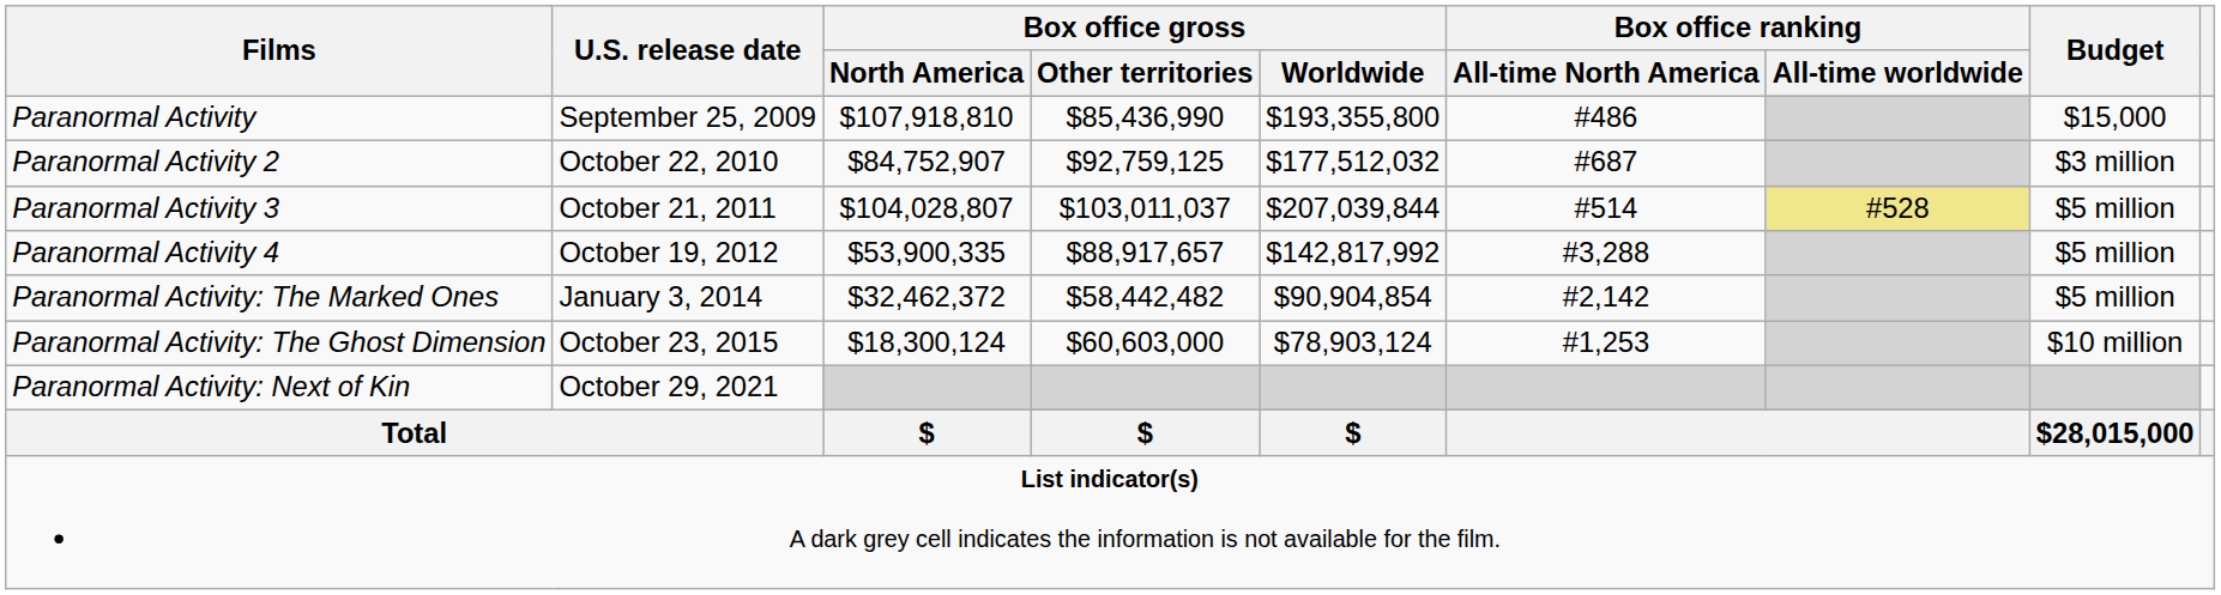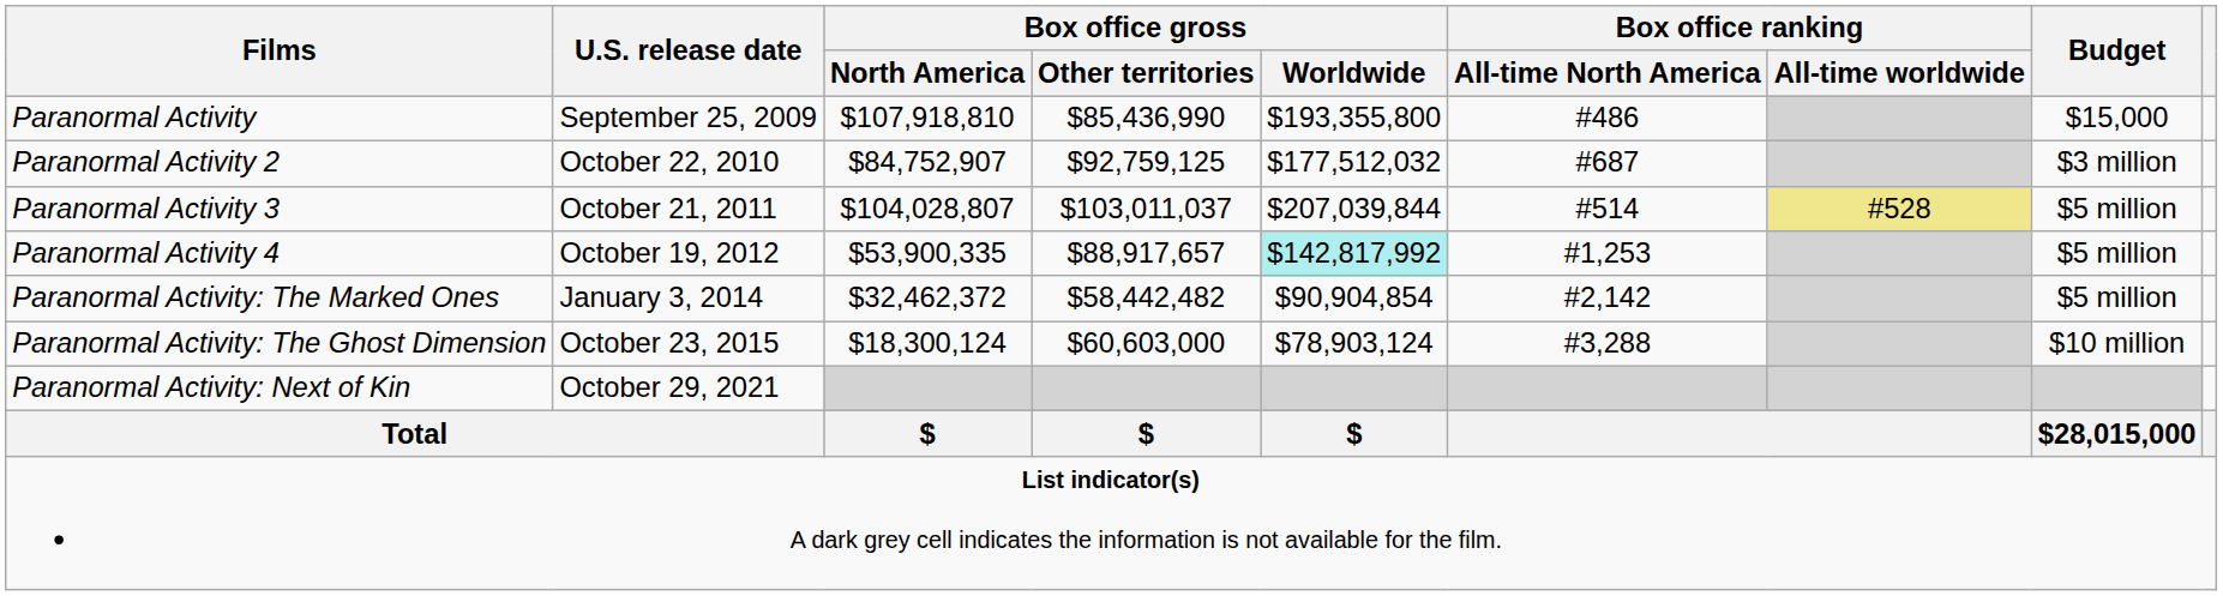Paranormal Activity 4 | Box office gross / Worldwide: no background -> paleturquoise background
Paranormal Activity 4 | Box office ranking / All-time North America: #3,288 -> #1,253
Paranormal Activity: The Ghost Dimension | Box office ranking / All-time North America: #1,253 -> #3,288
